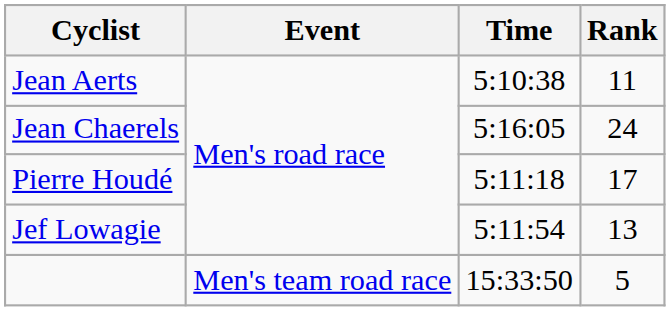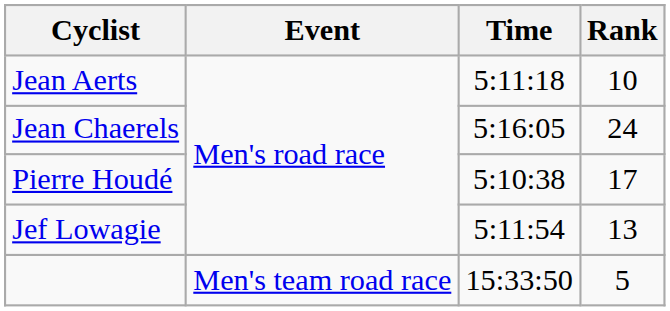Jean Aerts | Time: 5:10:38 -> 5:11:18
Jean Aerts | Rank: 11 -> 10
Pierre Houdé | Time: 5:11:18 -> 5:10:38
